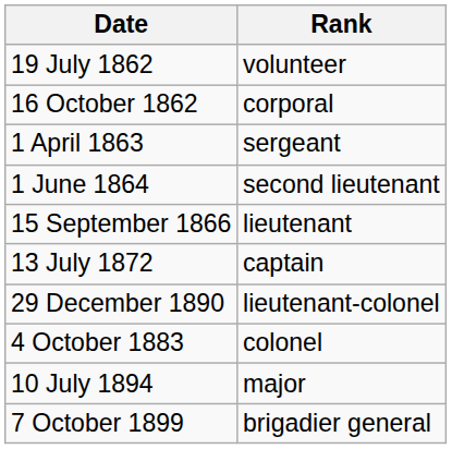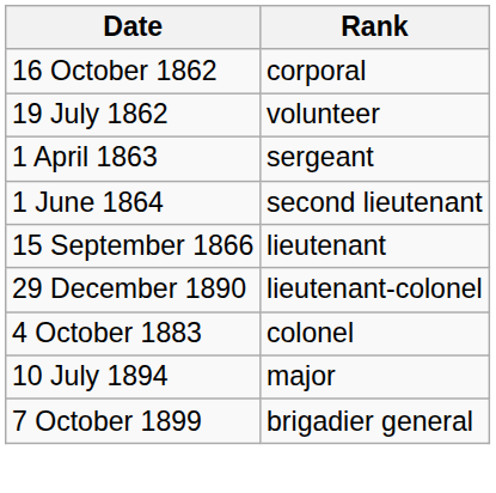rows swapped: 19 July 1862 <-> 16 October 1862
- row: 13 July 1872 | captain
